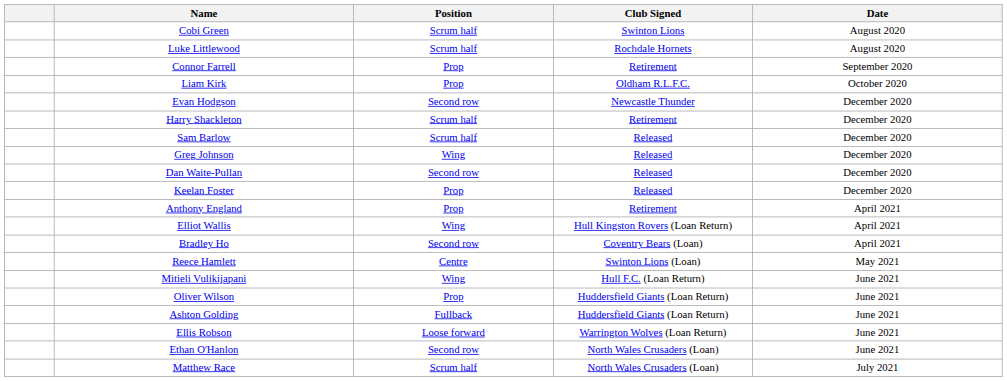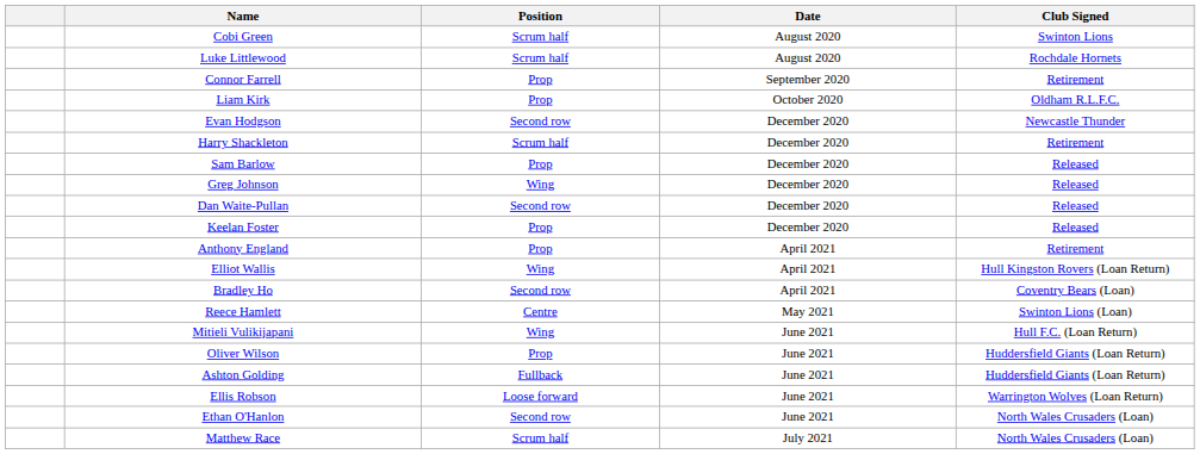columns swapped: Club Signed <-> Date
Sam Barlow | Position: Scrum half -> Prop
